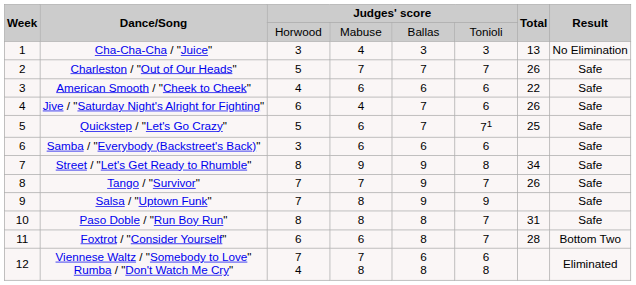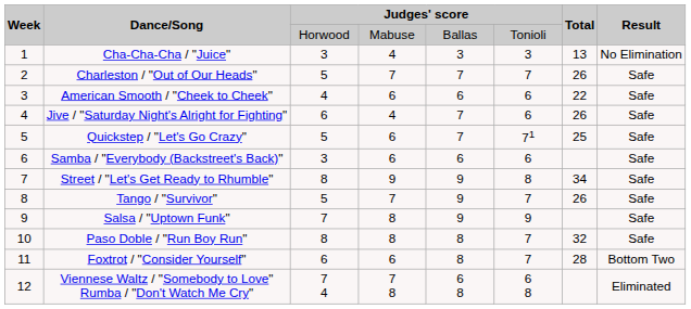Tango / "Survivor" | column 3: 7 -> 5
Paso Doble / "Run Boy Run" | Total: 31 -> 32
